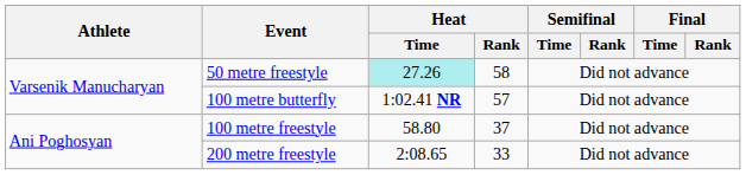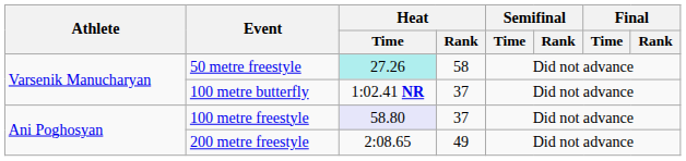100 metre butterfly | Heat / Rank: 57 -> 37
100 metre freestyle | Heat / Time: no background -> lavender background
200 metre freestyle | Heat / Rank: 33 -> 49
